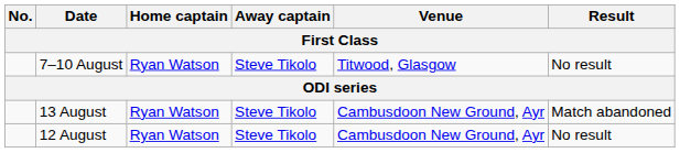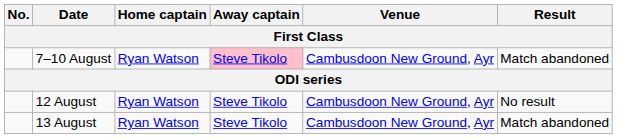7–10 August | Away captain: no background -> pink background
7–10 August | Venue: Titwood, Glasgow -> Cambusdoon New Ground, Ayr
7–10 August | Result: No result -> Match abandoned
rows swapped: 12 August <-> 13 August
